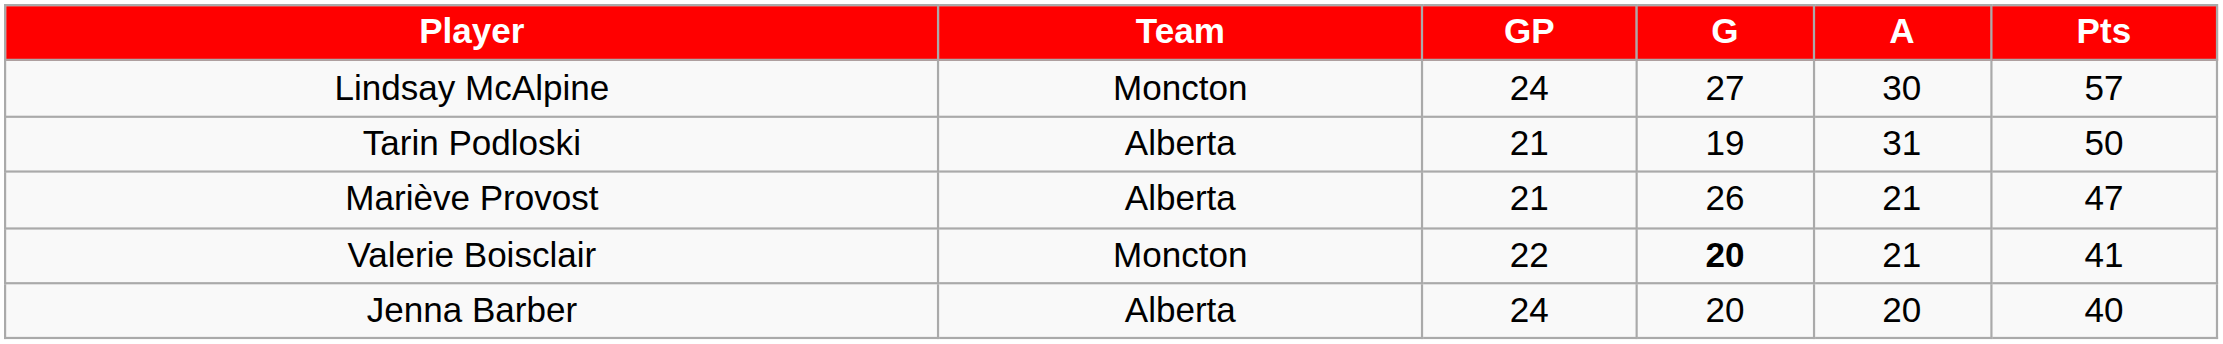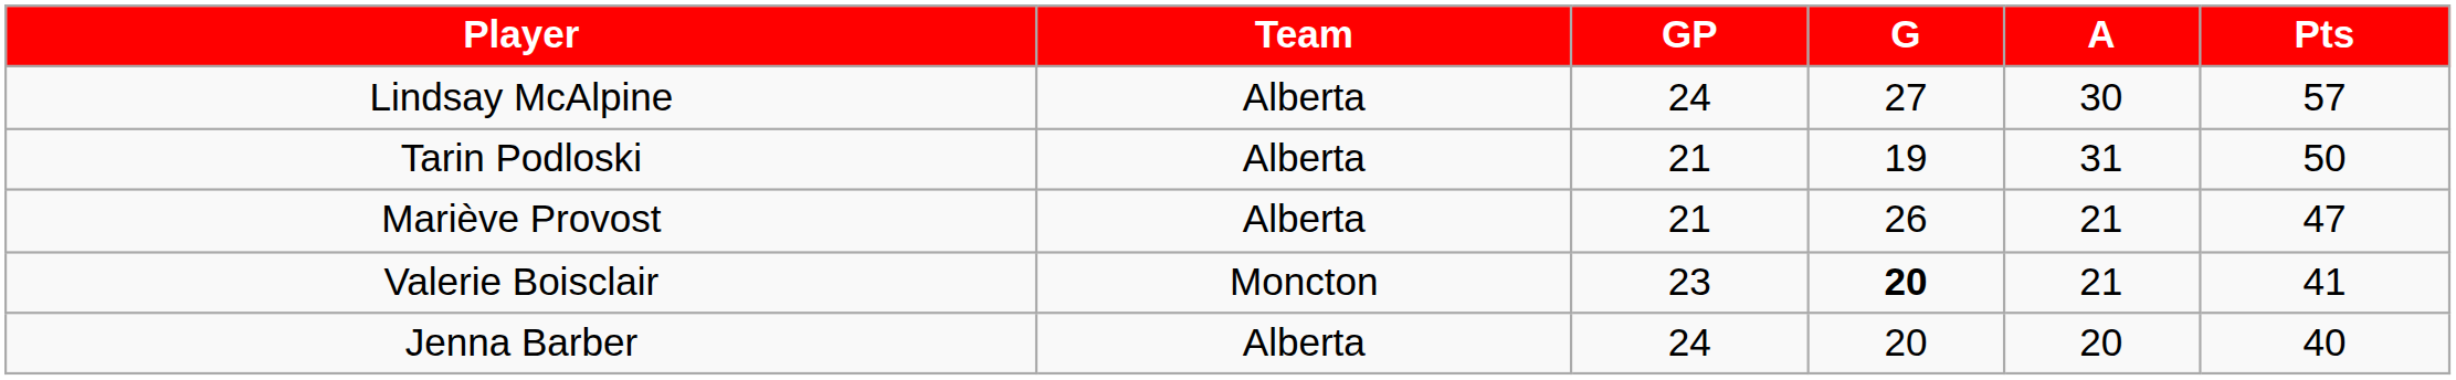Lindsay McAlpine | Team: Moncton -> Alberta
Valerie Boisclair | GP: 22 -> 23
